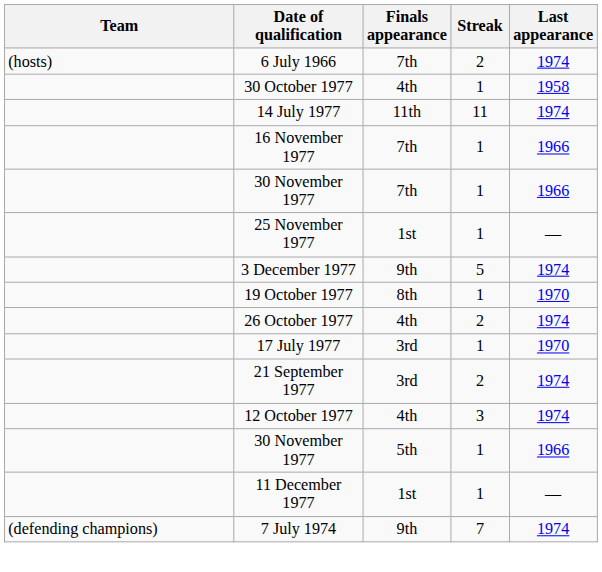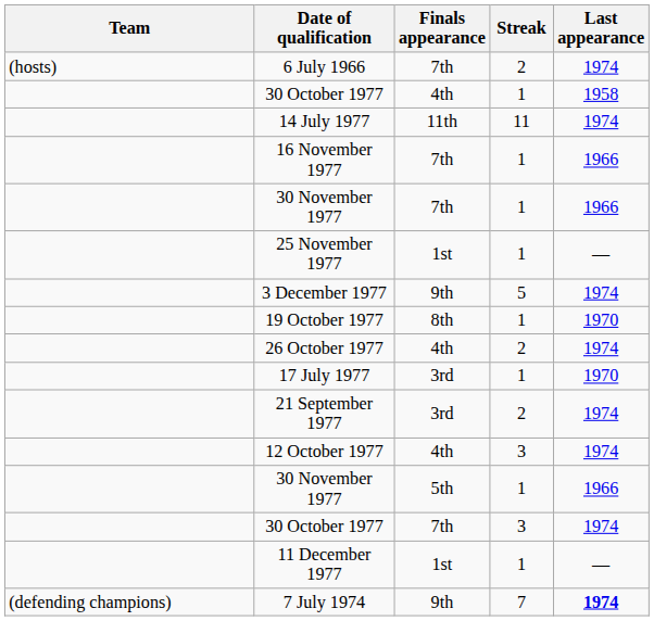+ row: 30 October 1977 | 7th | 3 | 1974
7 July 1974 | Last appearance: normal -> bold
